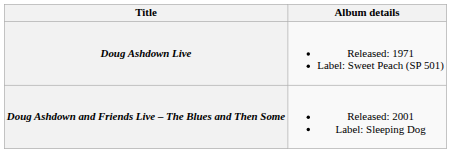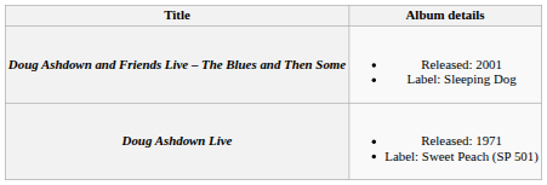rows swapped: Doug Ashdown Live <-> Doug Ashdown and Friends Live – The Blues and Then Some
